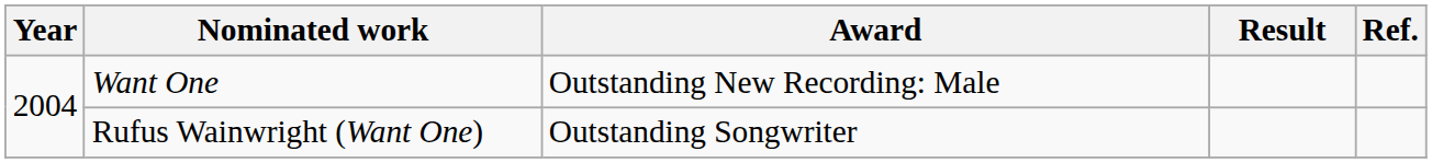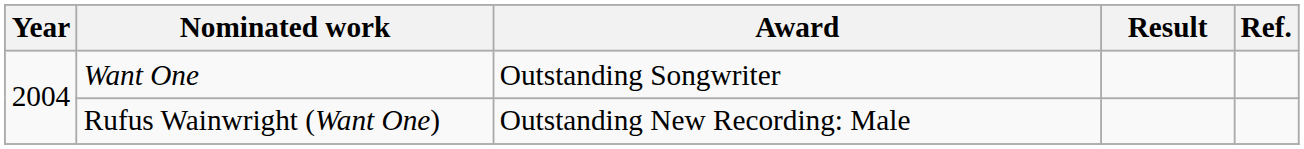Want One | Award: Outstanding New Recording: Male -> Outstanding Songwriter
Rufus Wainwright (Want One) | Award: Outstanding Songwriter -> Outstanding New Recording: Male
